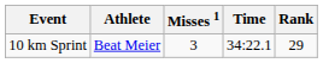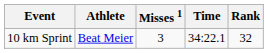10 km Sprint | Rank: 29 -> 32
